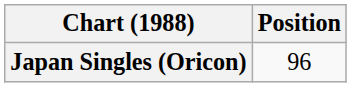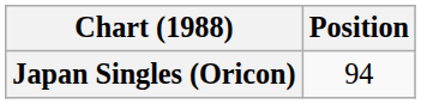Japan Singles (Oricon) | Position: 96 -> 94
